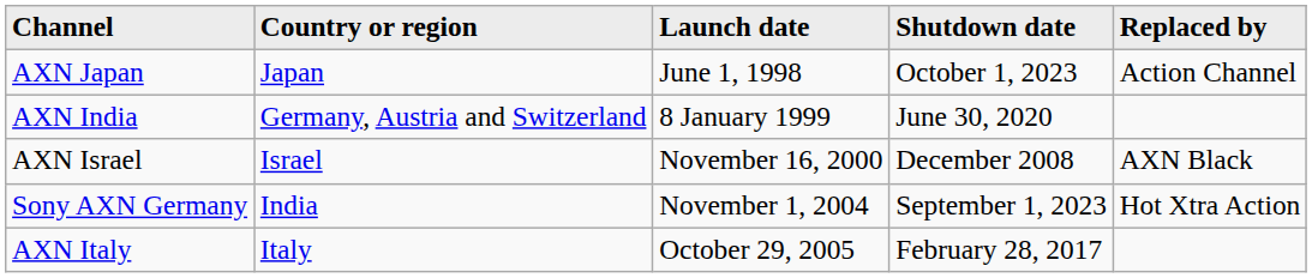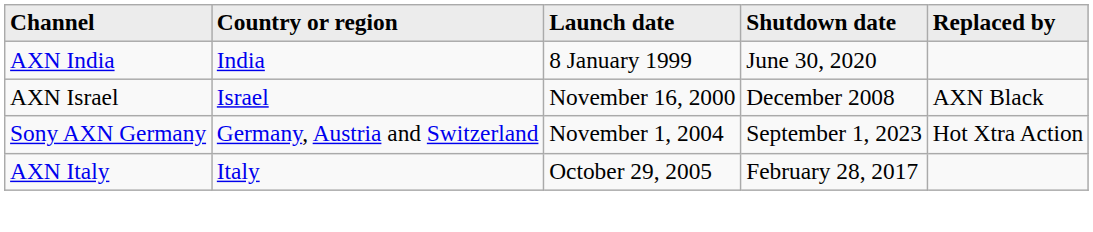- row: AXN Japan | Japan | June 1, 1998 | October 1, 2023 | Action Channel
AXN India | Country or region: Germany, Austria and Switzerland -> India
Sony AXN Germany | Country or region: India -> Germany, Austria and Switzerland
